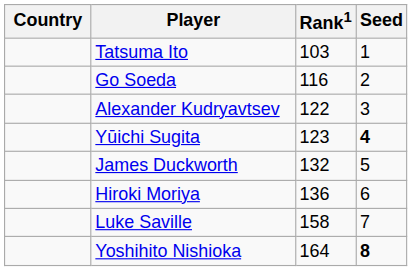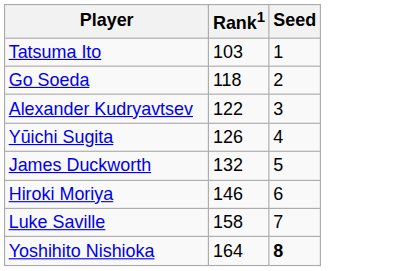- column: Country
Go Soeda | Rank1: 116 -> 118
Yūichi Sugita | Rank1: 123 -> 126
Yūichi Sugita | Seed: bold -> normal
Hiroki Moriya | Rank1: 136 -> 146
